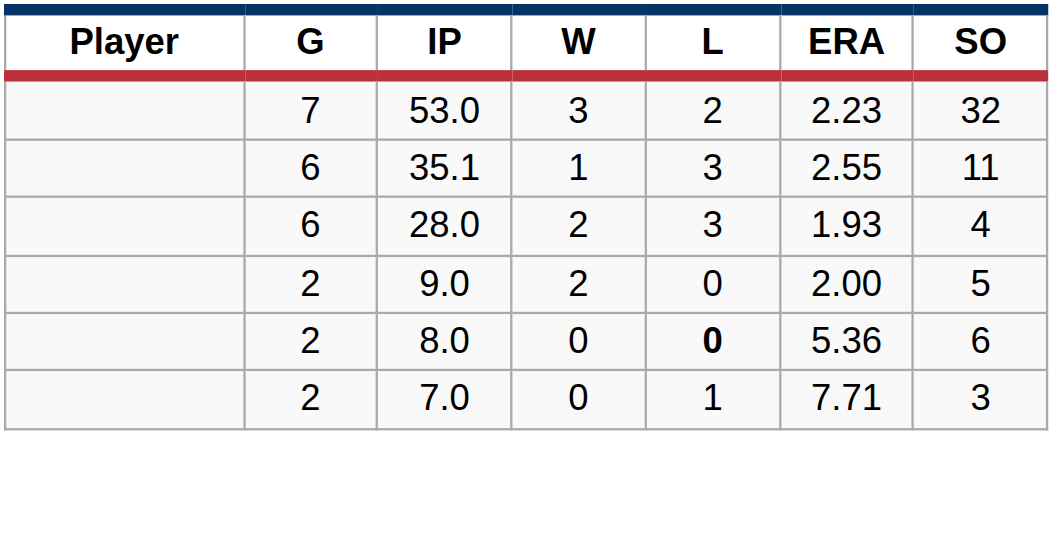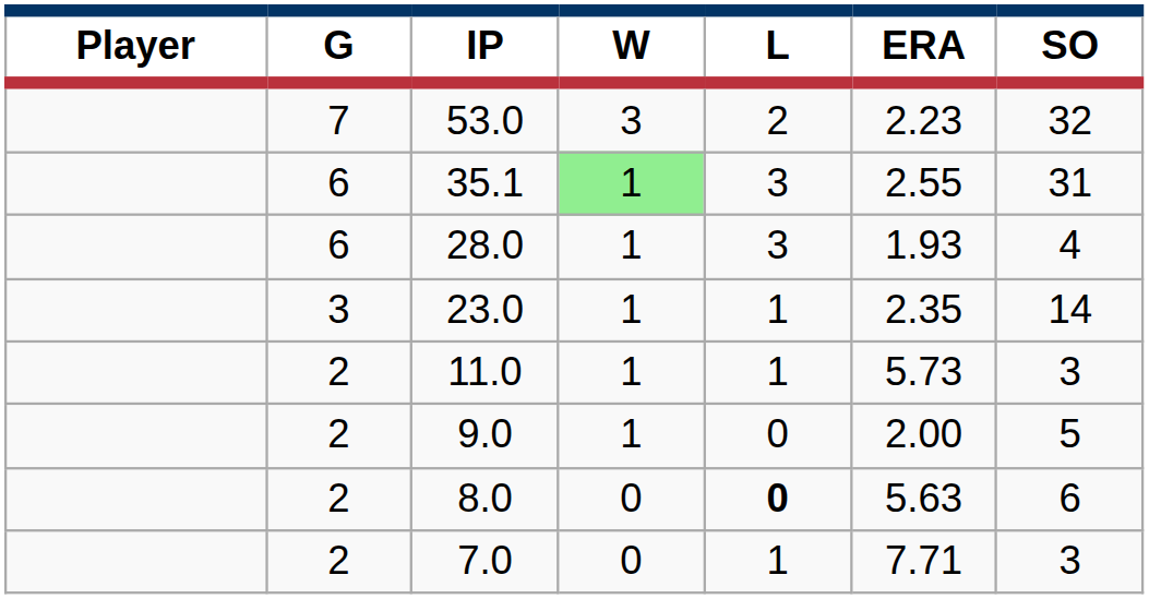35.1 | W: no background -> lightgreen background
35.1 | SO: 11 -> 31
28.0 | W: 2 -> 1
+ row: 3 | 23.0 | 1 | 1 | 2.35 | 14
+ row: 2 | 11.0 | 1 | 1 | 5.73 | 3
9.0 | W: 2 -> 1
8.0 | ERA: 5.36 -> 5.63
